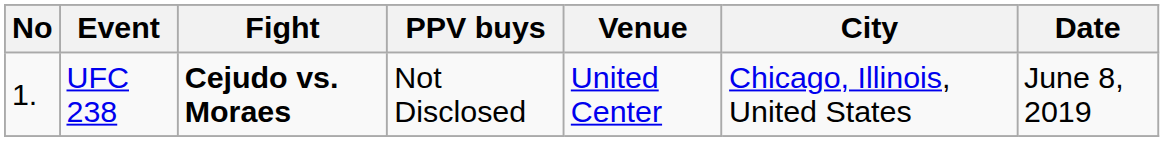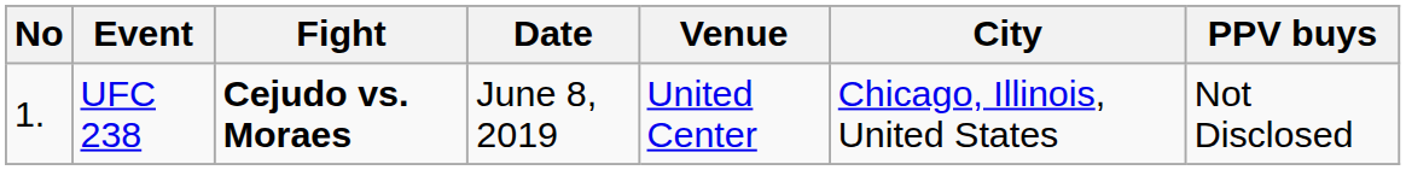columns swapped: Date <-> PPV buys
